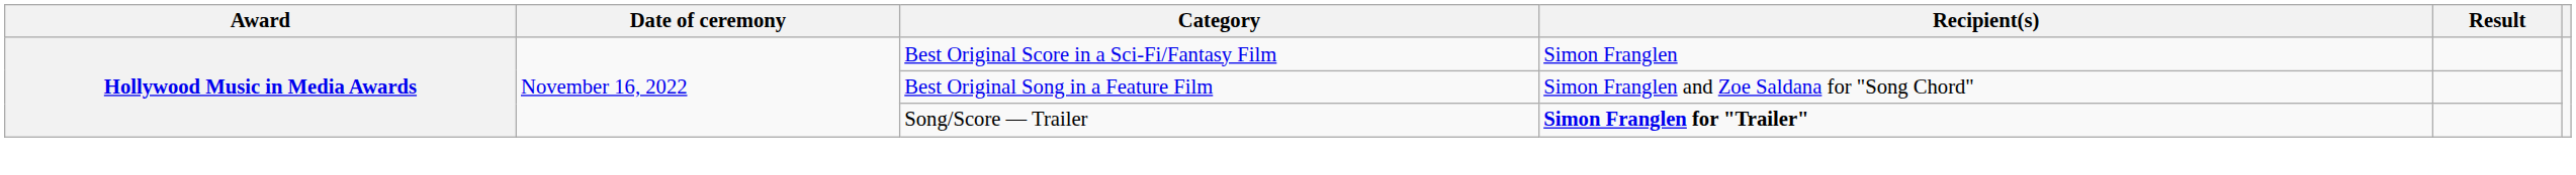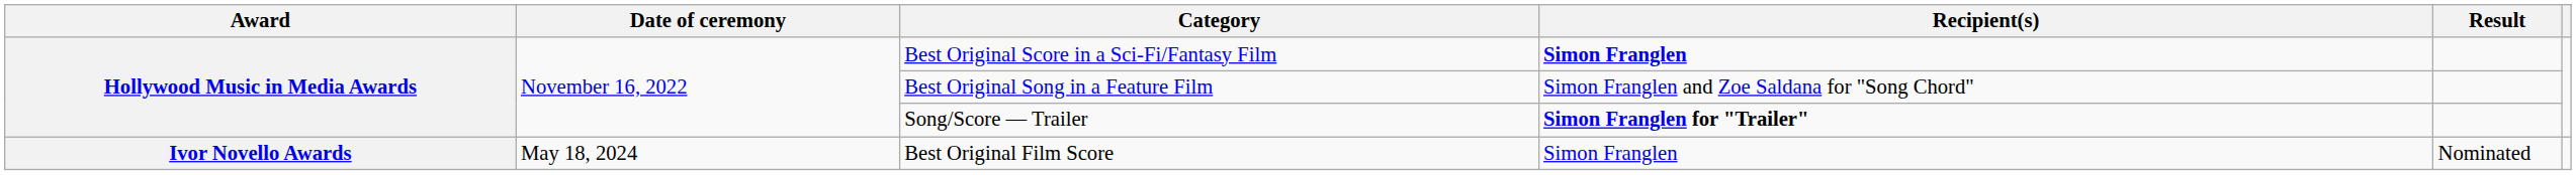Best Original Score in a Sci-Fi/Fantasy Film | Recipient(s): normal -> bold
+ row: Ivor Novello Awards | May 18, 2024 | Best Original Film Score | Simon Franglen | Nominated
